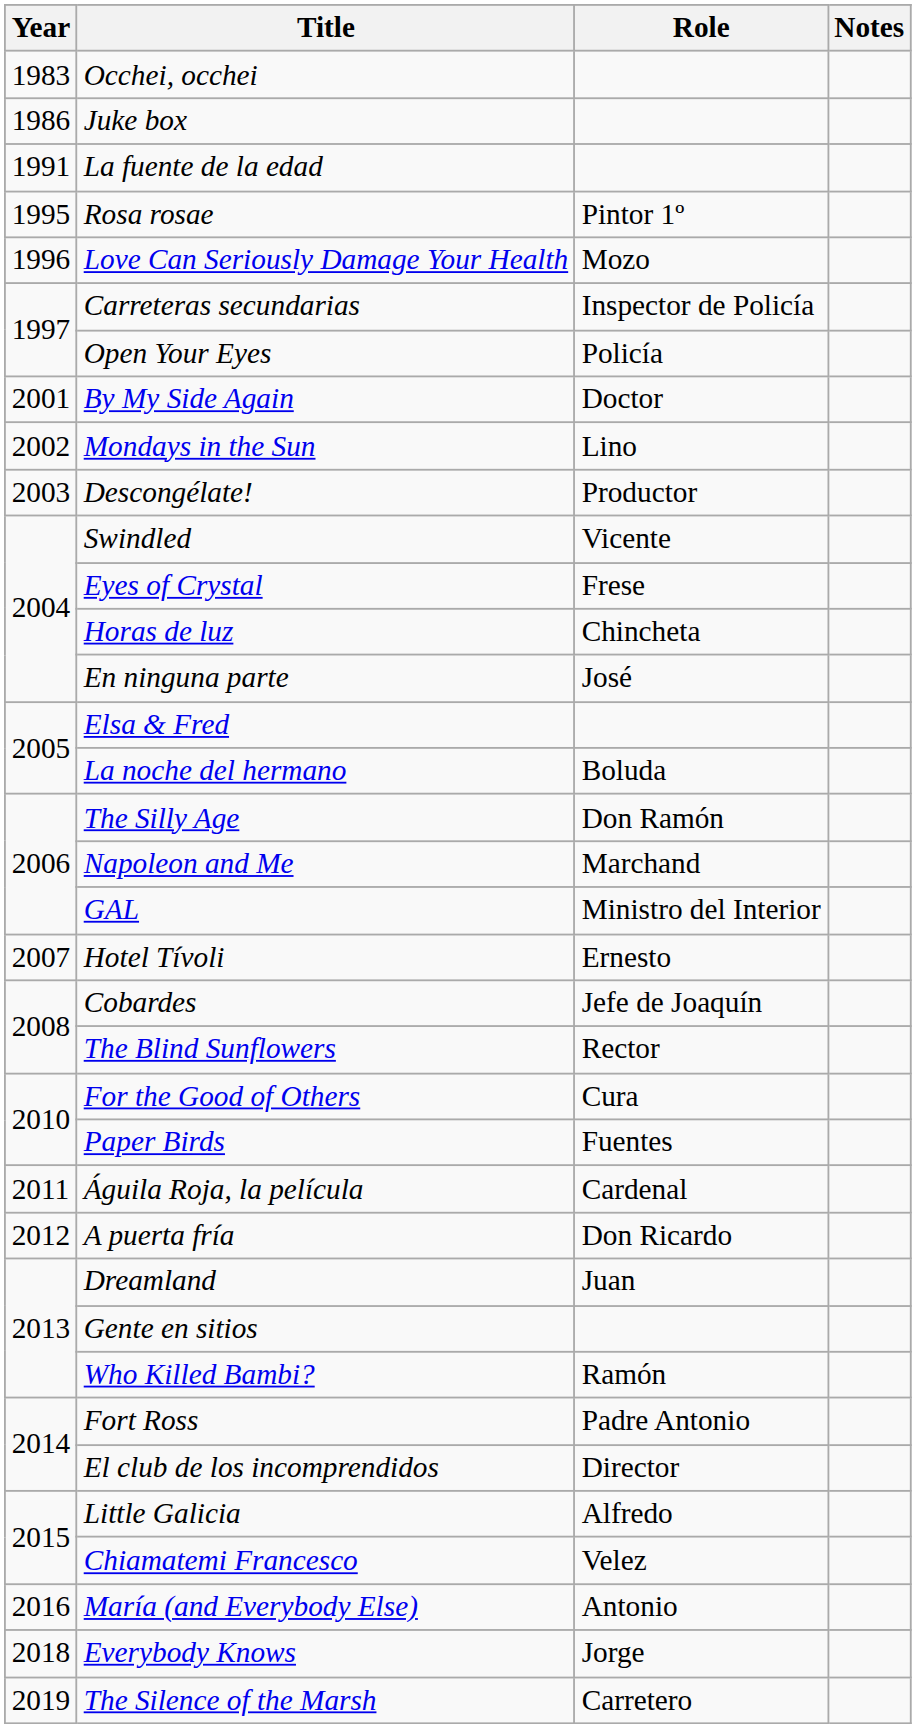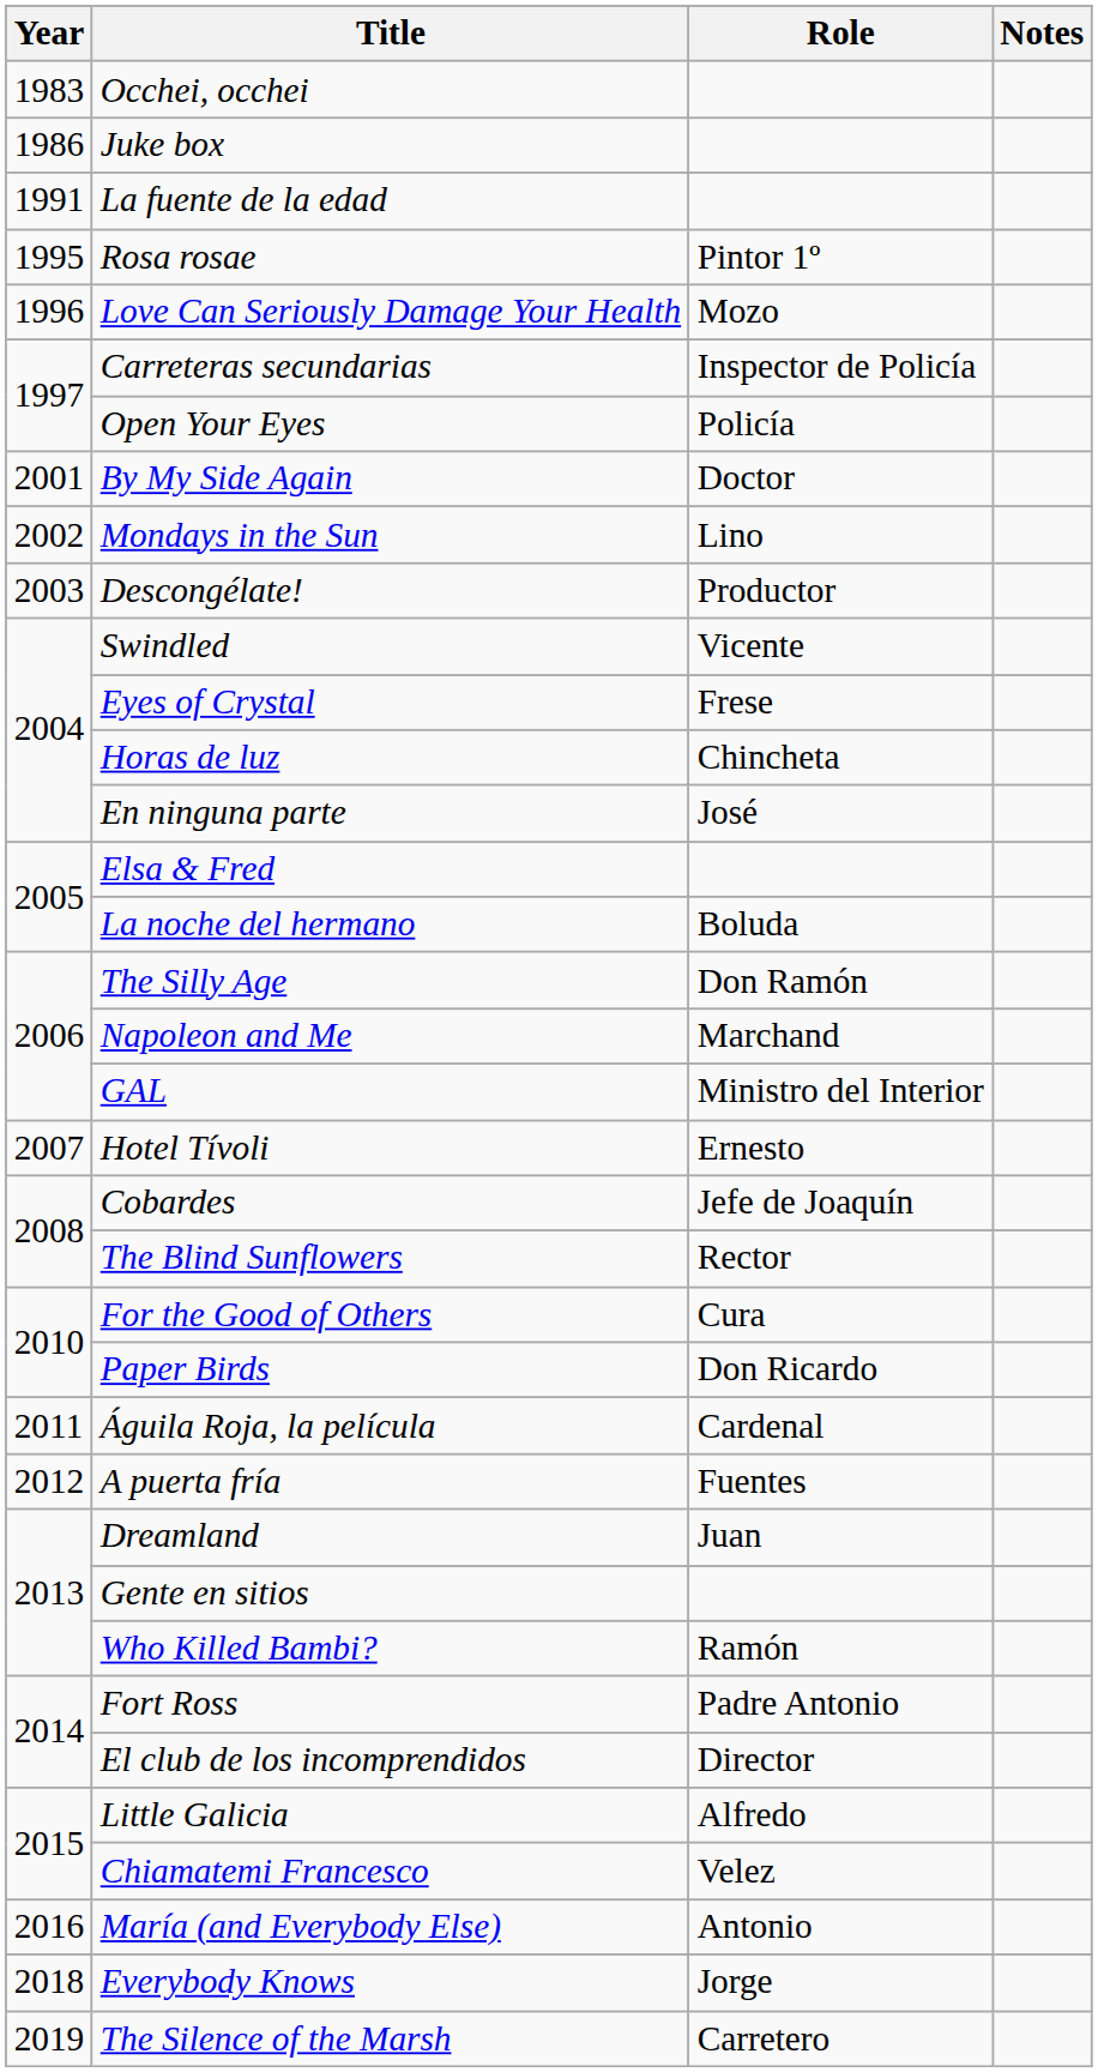Paper Birds | Role: Fuentes -> Don Ricardo
A puerta fría | Role: Don Ricardo -> Fuentes
